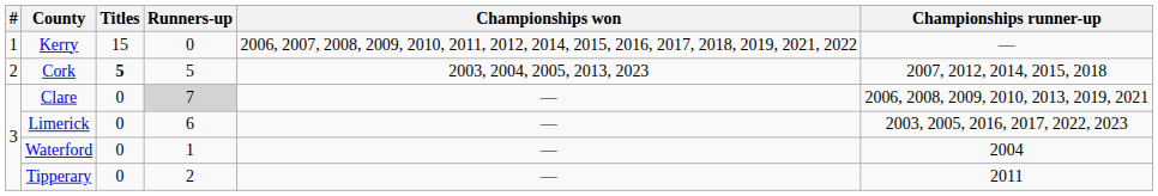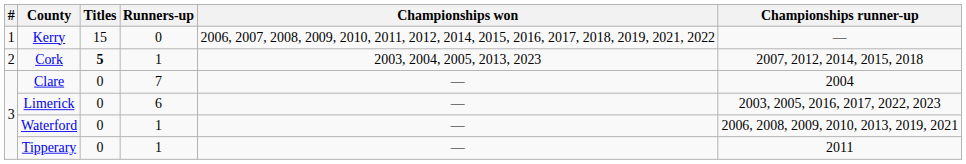Cork | Runners-up: 5 -> 1
Clare | Runners-up: lightgrey background -> no background
Clare | Championships runner-up: 2006, 2008, 2009, 2010, 2013, 2019, 2021 -> 2004
Waterford | Championships runner-up: 2004 -> 2006, 2008, 2009, 2010, 2013, 2019, 2021
Tipperary | Runners-up: 2 -> 1
